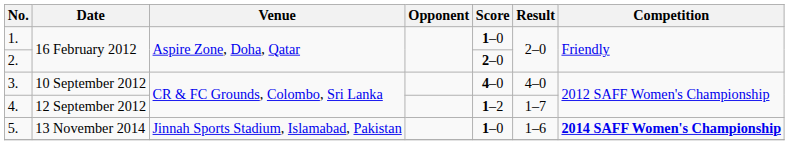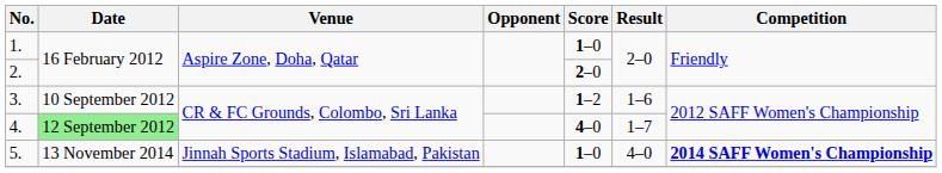3. | Score: 4–0 -> 1–2
3. | Result: 4–0 -> 1–6
4. | Date: no background -> lightgreen background
4. | Score: 1–2 -> 4–0
5. | Result: 1–6 -> 4–0
